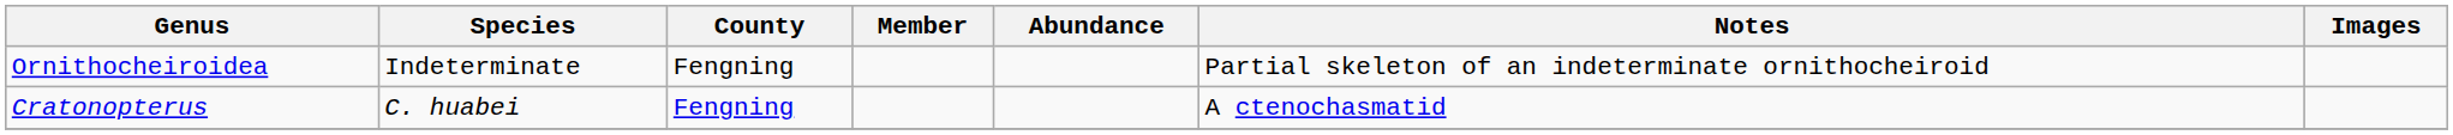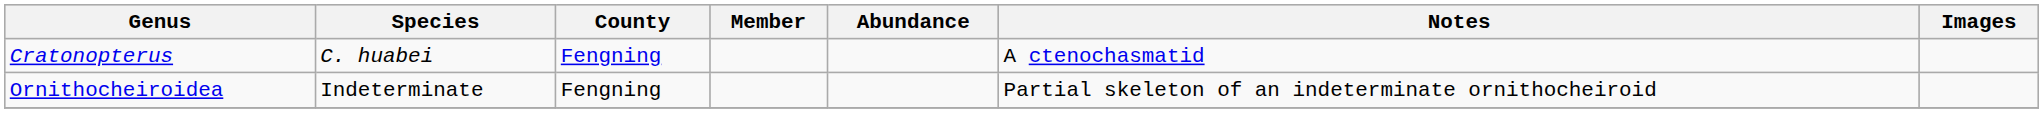rows swapped: Cratonopterus <-> Ornithocheiroidea
